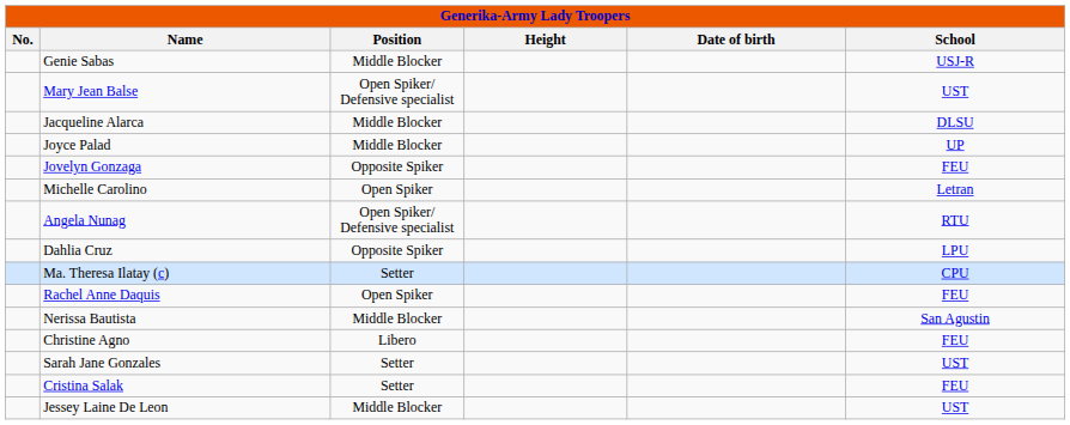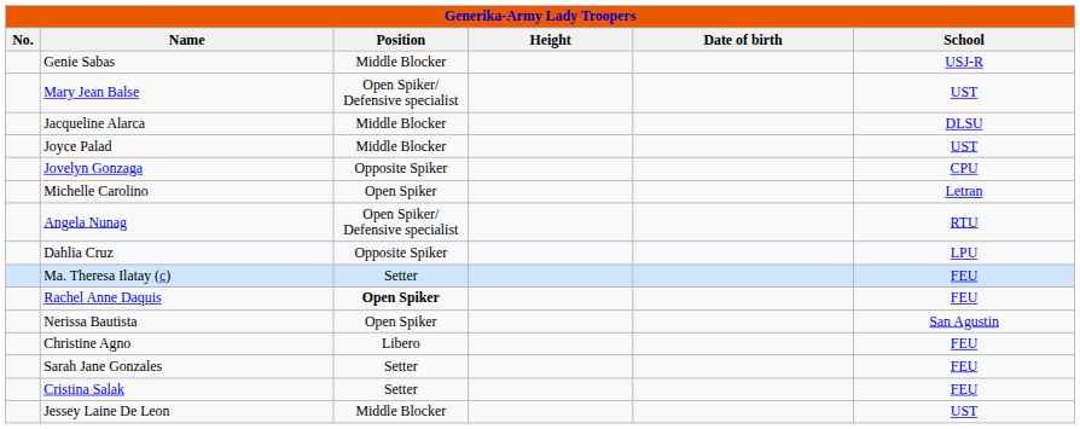Joyce Palad | School: UP -> UST
Jovelyn Gonzaga | School: FEU -> CPU
Ma. Theresa Ilatay (c) | School: CPU -> FEU
Rachel Anne Daquis | Position: normal -> bold
Nerissa Bautista | Position: Middle Blocker -> Open Spiker
Sarah Jane Gonzales | School: UST -> FEU
